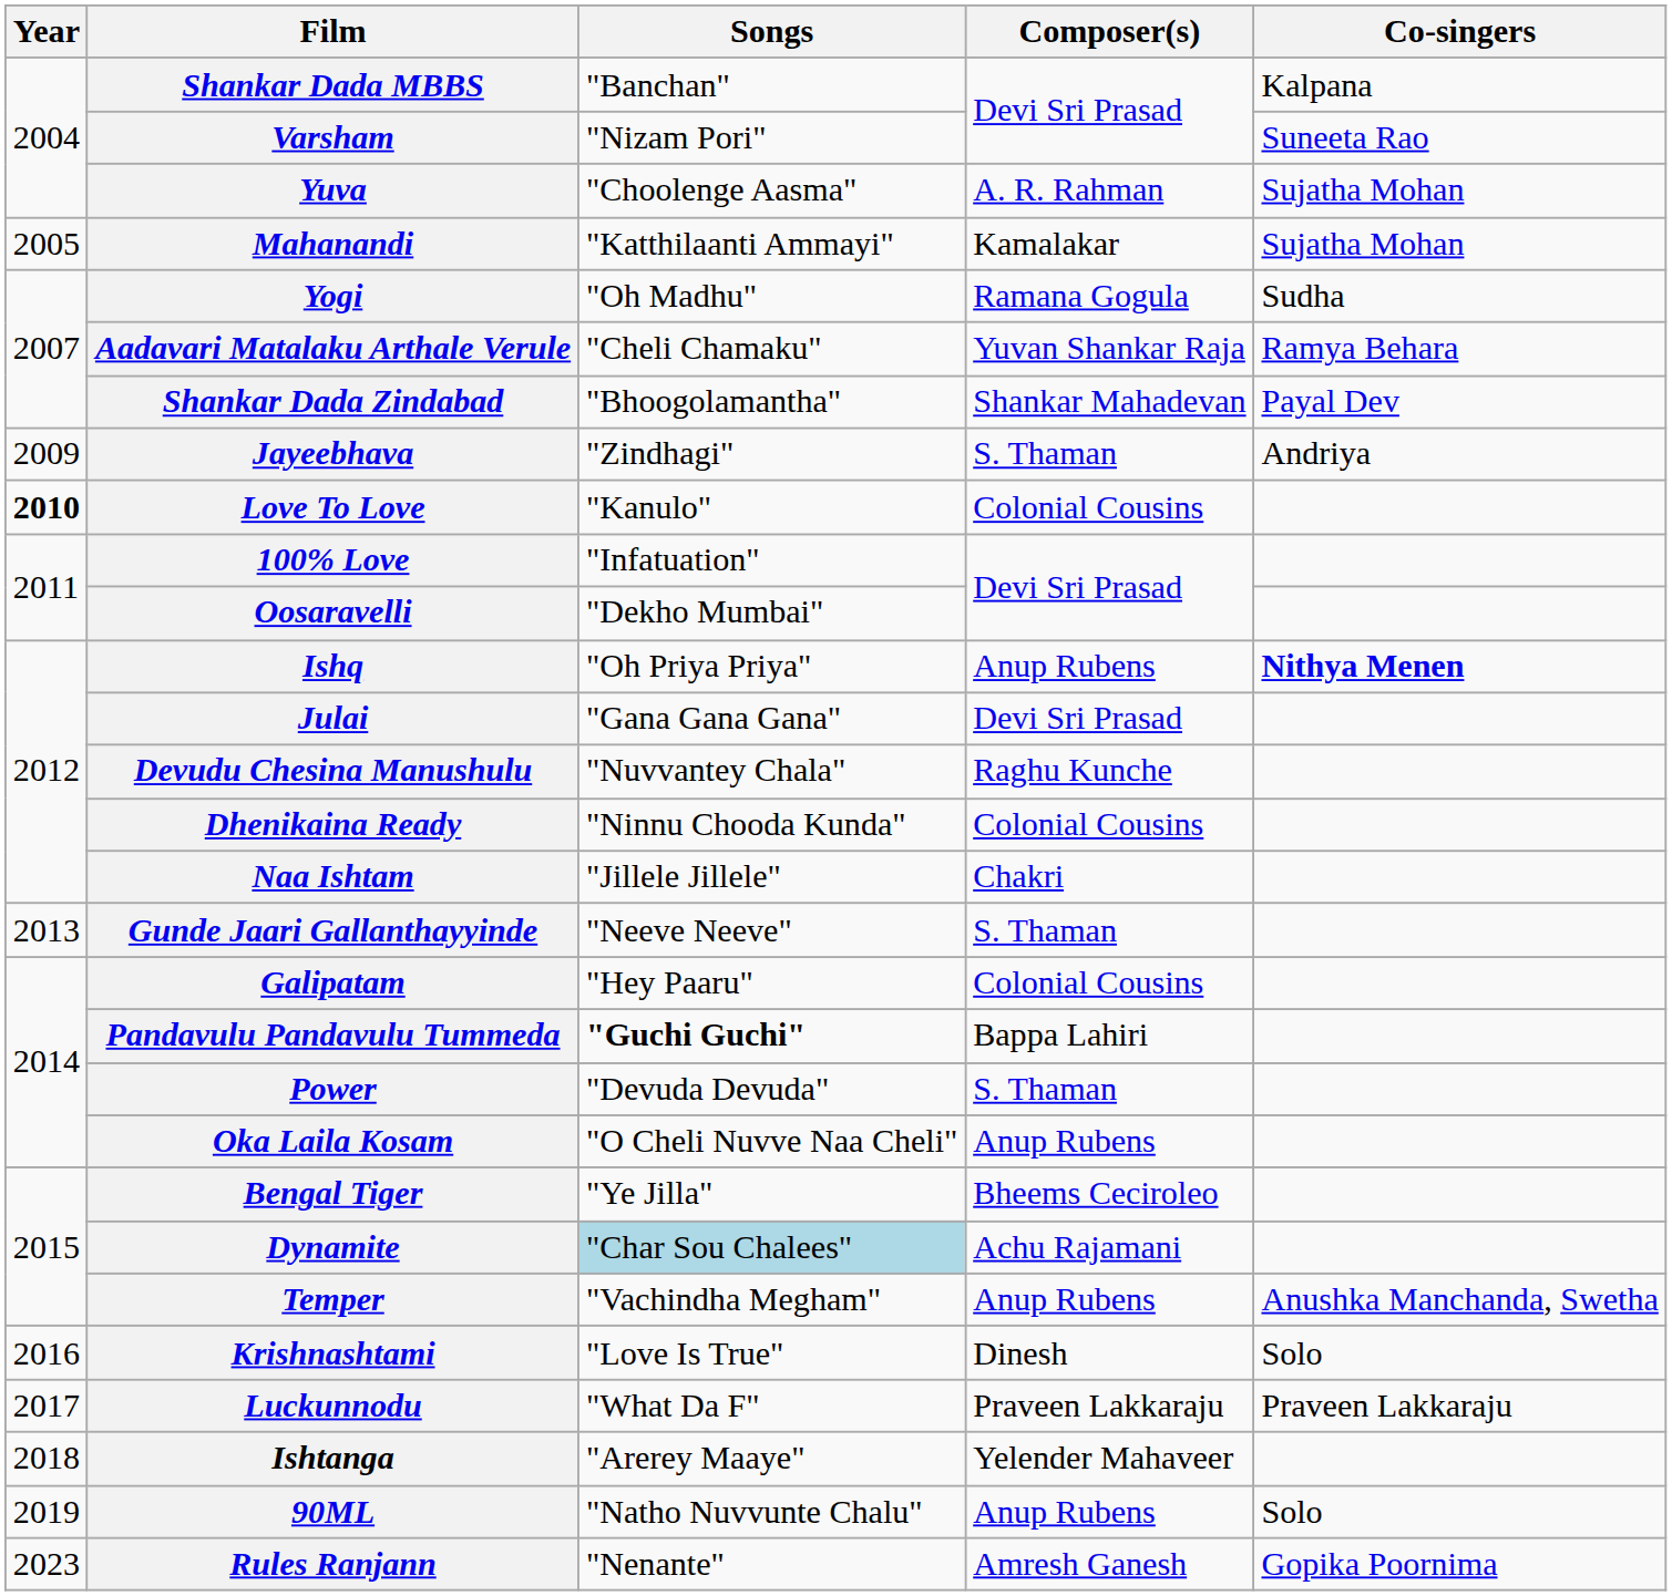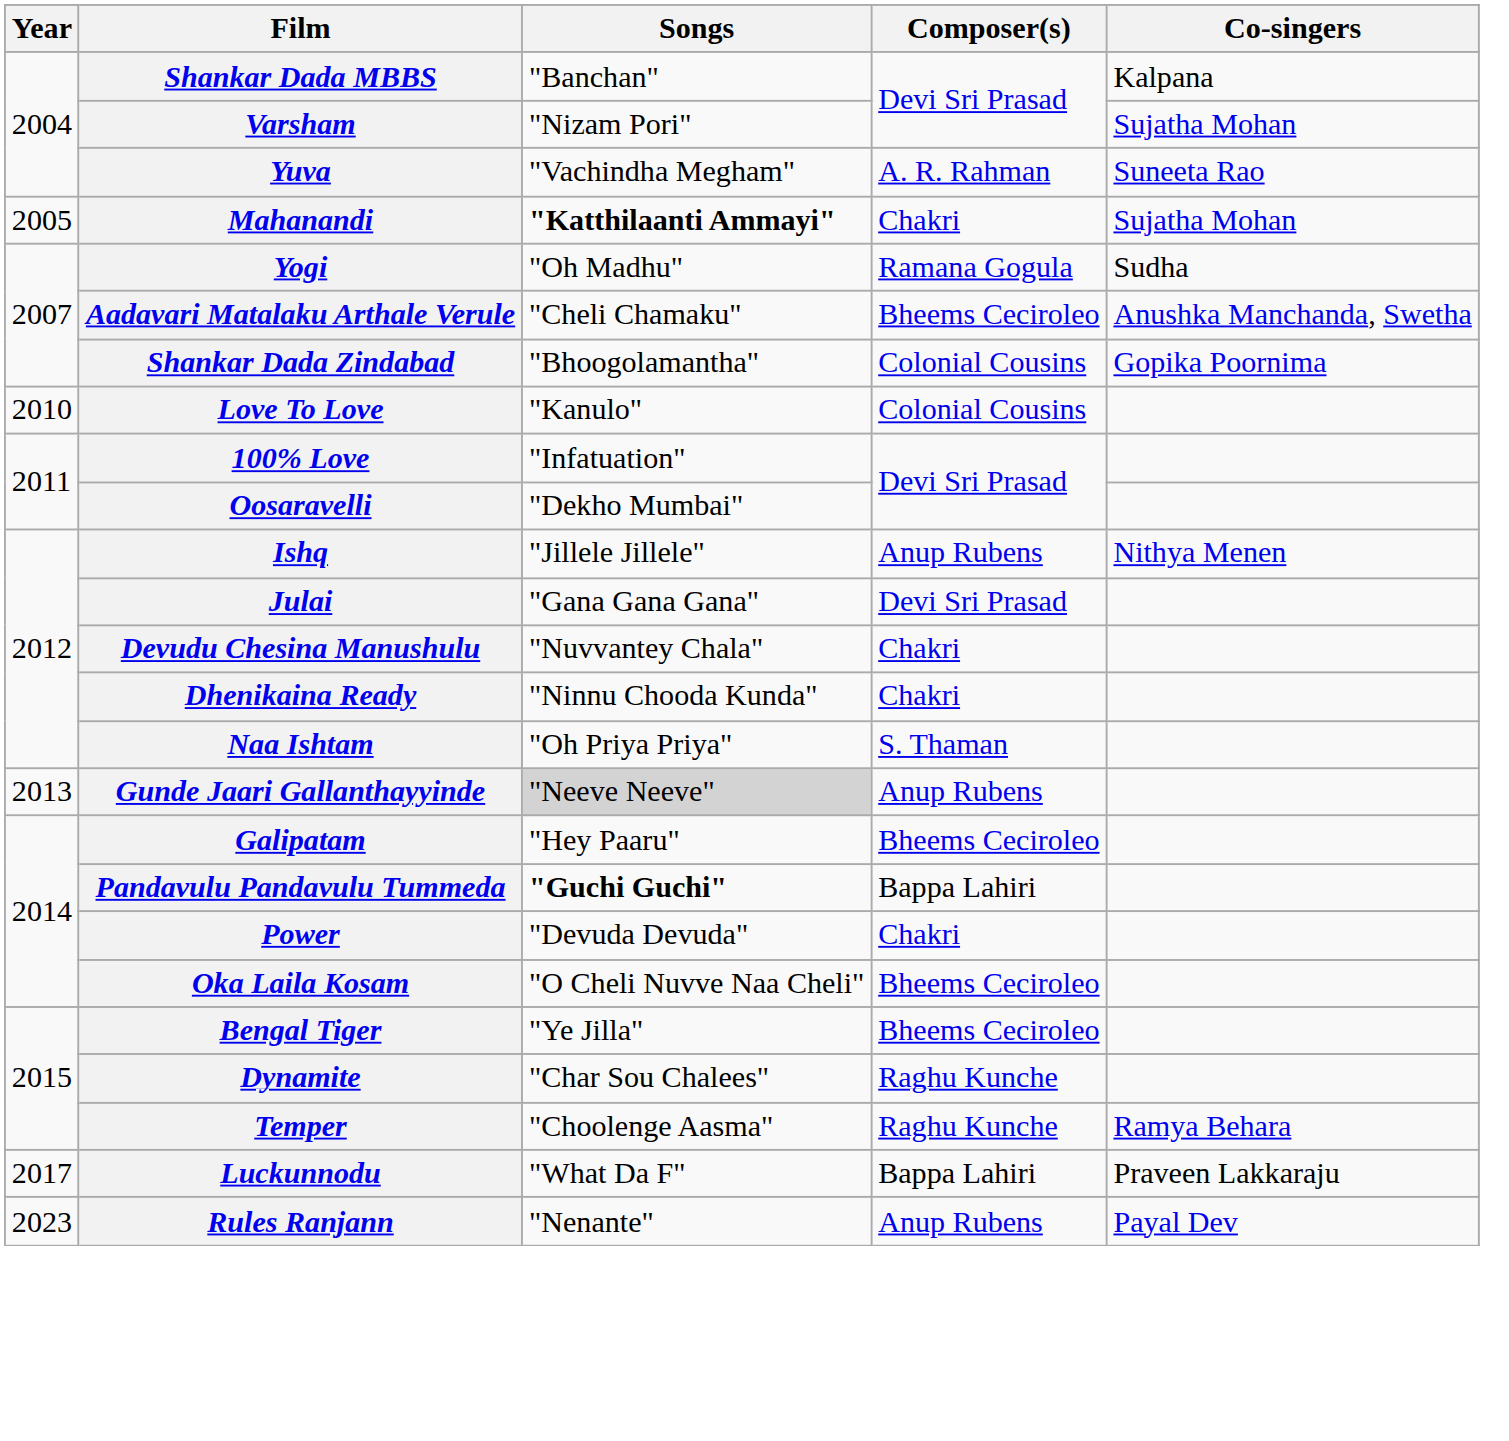Varsham | Co-singers: Suneeta Rao -> Sujatha Mohan
Yuva | Songs: "Choolenge Aasma" -> "Vachindha Megham"
Yuva | Co-singers: Sujatha Mohan -> Suneeta Rao
Mahanandi | Songs: normal -> bold
Mahanandi | Composer(s): Kamalakar -> Chakri
Aadavari Matalaku Arthale Verule | Composer(s): Yuvan Shankar Raja -> Bheems Ceciroleo
Aadavari Matalaku Arthale Verule | Co-singers: Ramya Behara -> Anushka Manchanda, Swetha
Shankar Dada Zindabad | Composer(s): Shankar Mahadevan -> Colonial Cousins
Shankar Dada Zindabad | Co-singers: Payal Dev -> Gopika Poornima
- row: 2009 | Jayeebhava | "Zindhagi" | S. Thaman | Andriya
Love To Love | Year: bold -> normal
Ishq | Songs: "Oh Priya Priya" -> "Jillele Jillele"
Ishq | Co-singers: bold -> normal
Devudu Chesina Manushulu | Composer(s): Raghu Kunche -> Chakri
Dhenikaina Ready | Composer(s): Colonial Cousins -> Chakri
Naa Ishtam | Songs: "Jillele Jillele" -> "Oh Priya Priya"
Naa Ishtam | Composer(s): Chakri -> S. Thaman
Gunde Jaari Gallanthayyinde | Songs: no background -> lightgrey background
Gunde Jaari Gallanthayyinde | Composer(s): S. Thaman -> Anup Rubens
Galipatam | Composer(s): Colonial Cousins -> Bheems Ceciroleo
Power | Composer(s): S. Thaman -> Chakri
Oka Laila Kosam | Composer(s): Anup Rubens -> Bheems Ceciroleo
Dynamite | Songs: lightblue background -> no background
Dynamite | Composer(s): Achu Rajamani -> Raghu Kunche
Temper | Songs: "Vachindha Megham" -> "Choolenge Aasma"
Temper | Composer(s): Anup Rubens -> Raghu Kunche
Temper | Co-singers: Anushka Manchanda, Swetha -> Ramya Behara
- row: 2016 | Krishnashtami | "Love Is True" | Dinesh | Solo
Luckunnodu | Composer(s): Praveen Lakkaraju -> Bappa Lahiri
- row: 2018 | Ishtanga | "Arerey Maaye" | Yelender Mahaveer
- row: 2019 | 90ML | "Natho Nuvvunte Chalu" | Anup Rubens | Solo
Rules Ranjann | Composer(s): Amresh Ganesh -> Anup Rubens
Rules Ranjann | Co-singers: Gopika Poornima -> Payal Dev
